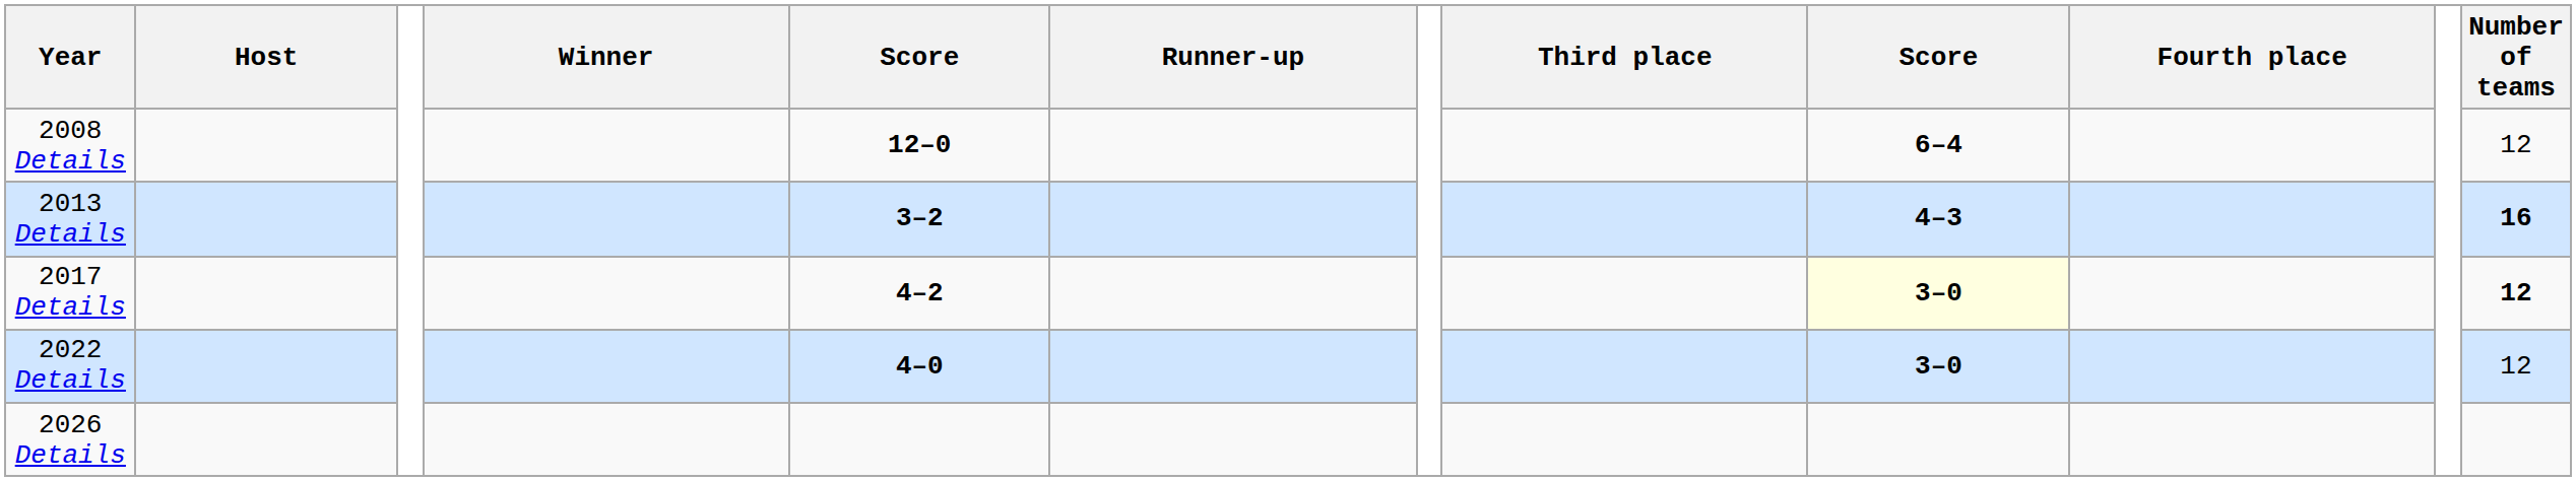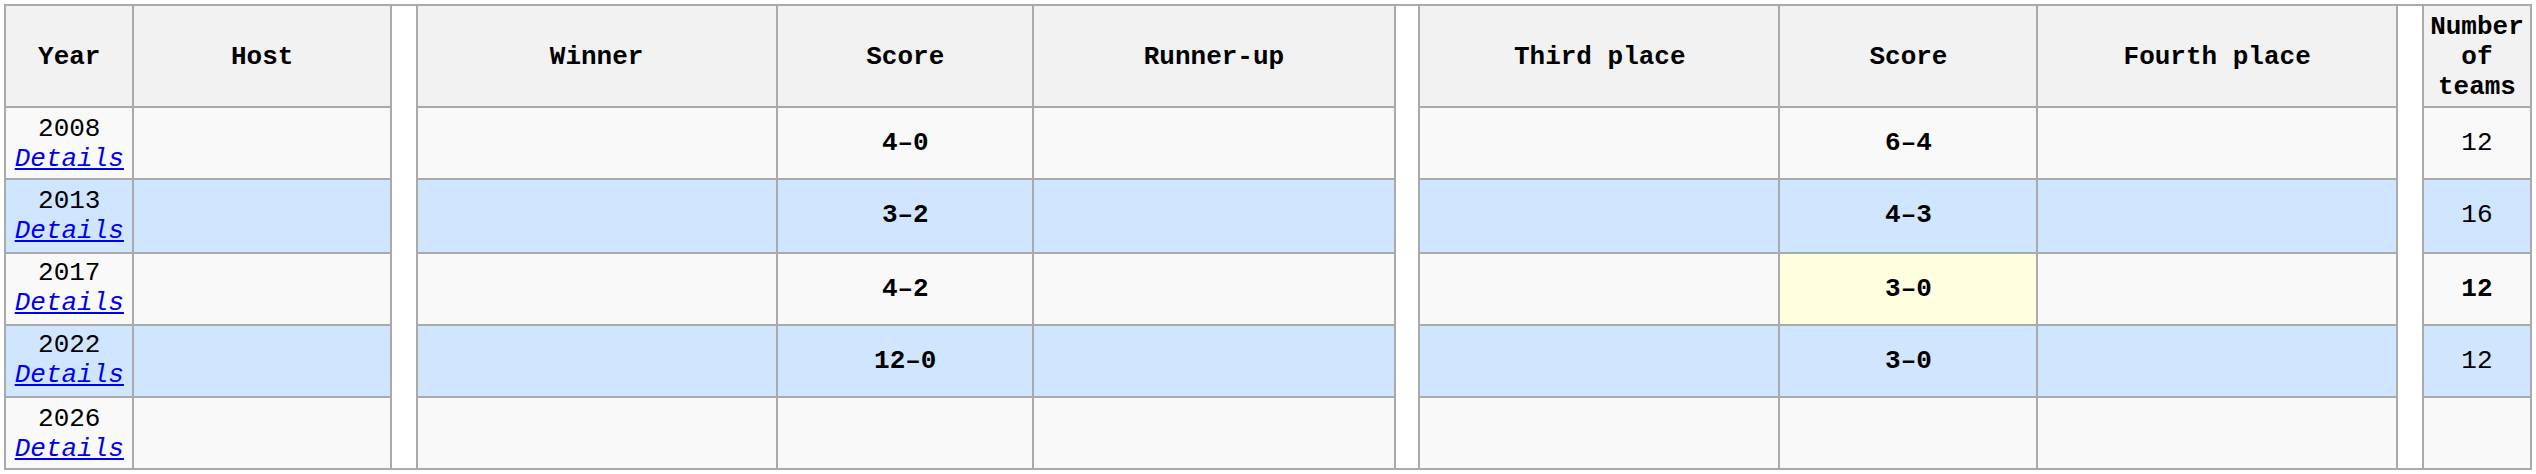2008 Details | column 5: 12–0 -> 4–0
2013 Details | Number of teams: bold -> normal
2022 Details | column 5: 4–0 -> 12–0
